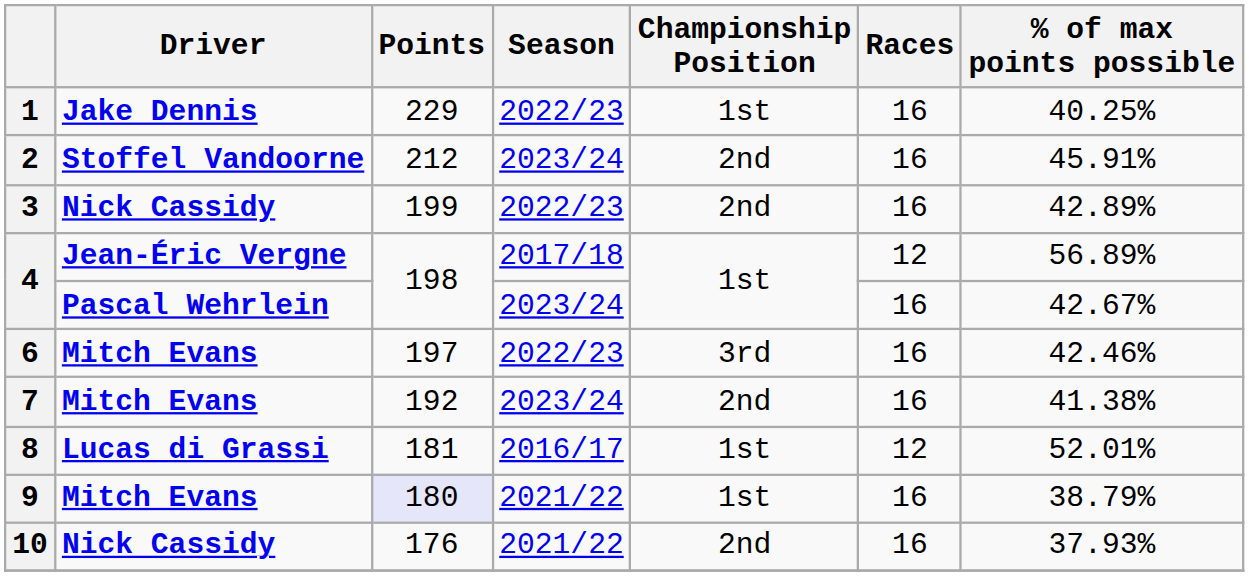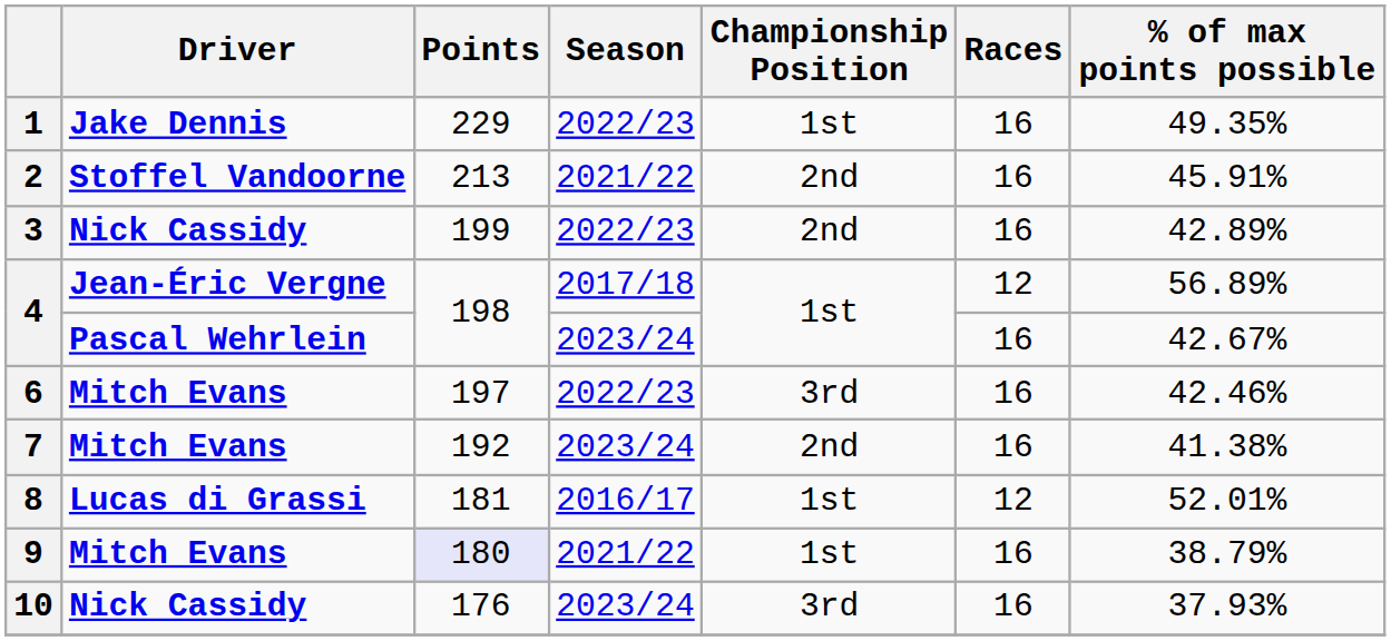1 | % of max points possible: 40.25% -> 49.35%
2 | Points: 212 -> 213
2 | Season: 2023/24 -> 2021/22
10 | Season: 2021/22 -> 2023/24
10 | Championship Position: 2nd -> 3rd
